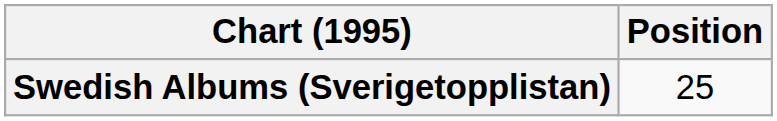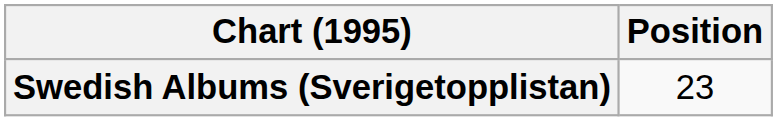Swedish Albums (Sverigetopplistan) | Position: 25 -> 23
